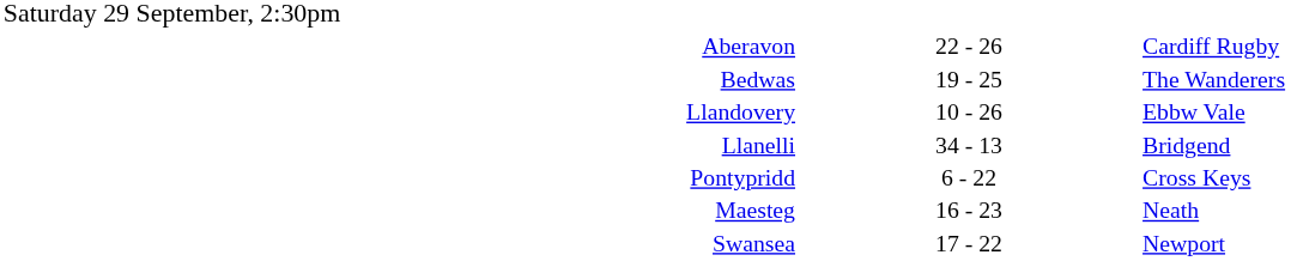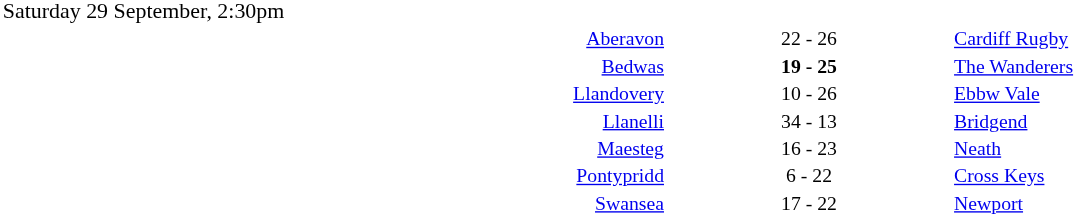Bedwas | column 2: normal -> bold
rows swapped: Maesteg <-> Pontypridd
